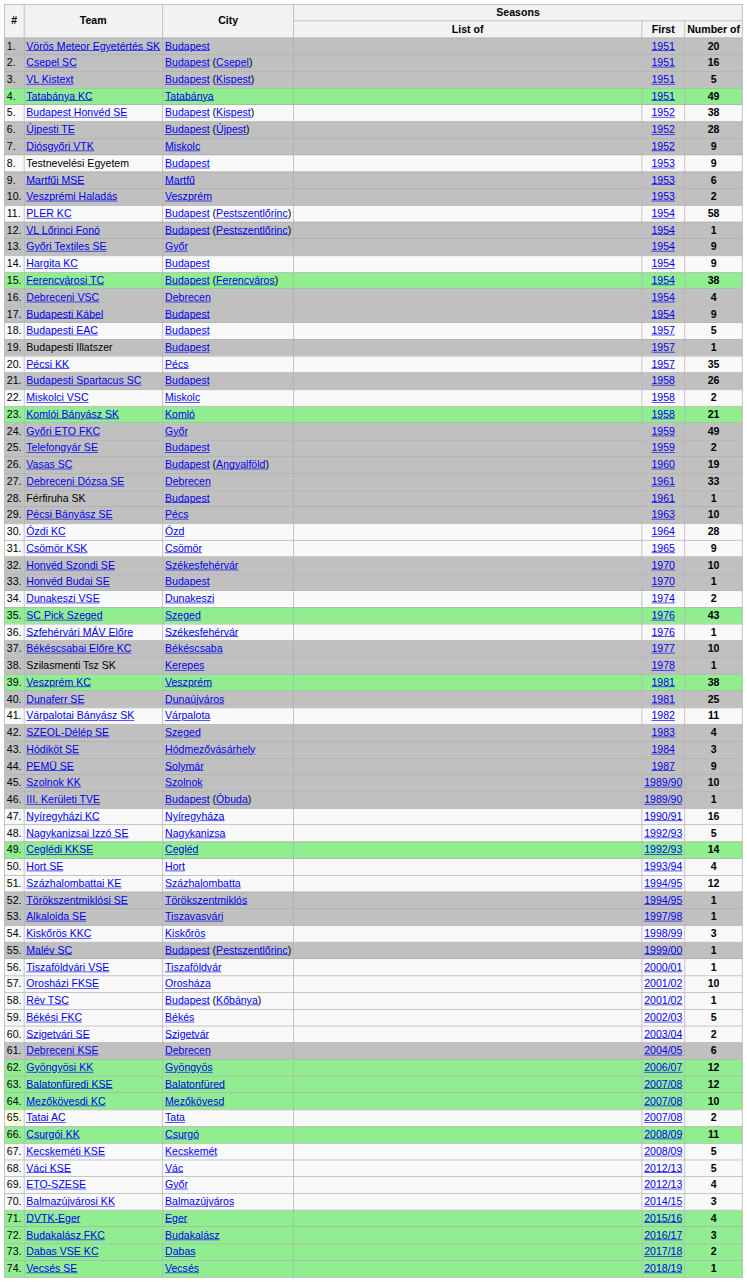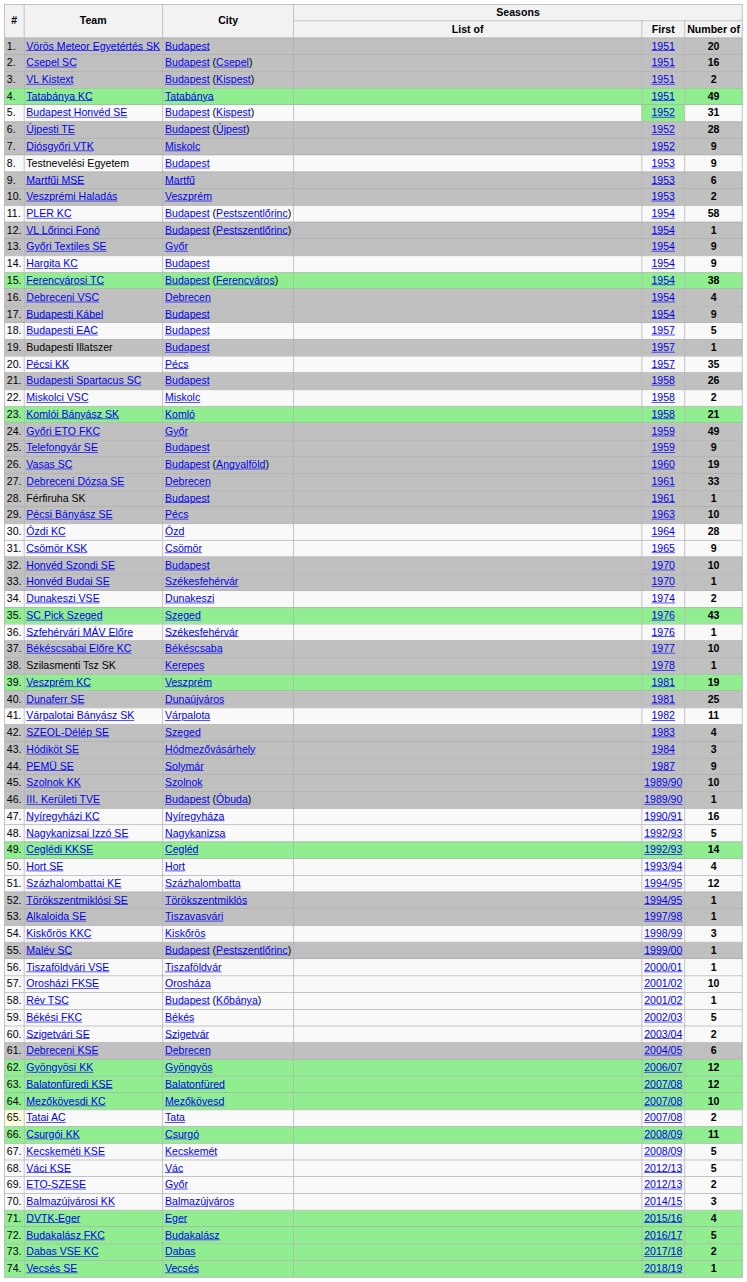VL Kistext | Seasons / Number of: 5 -> 2
Budapest Honvéd SE | Seasons / First: no background -> lightgreen background
Budapest Honvéd SE | Seasons / Number of: 38 -> 31
Telefongyár SE | Seasons / Number of: 2 -> 9
Honvéd Szondi SE | City: Székesfehérvár -> Budapest
Honvéd Budai SE | City: Budapest -> Székesfehérvár
Veszprém KC | Seasons / Number of: 38 -> 19
ETO-SZESE | Seasons / Number of: 4 -> 2
Budakalász FKC | Seasons / Number of: 3 -> 5
